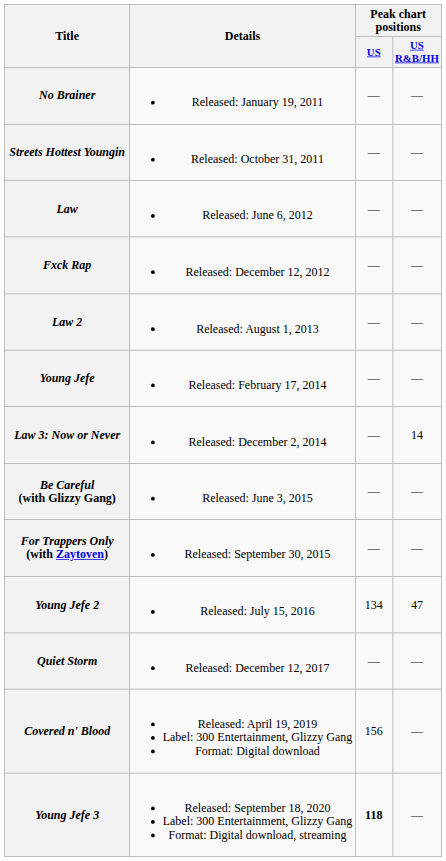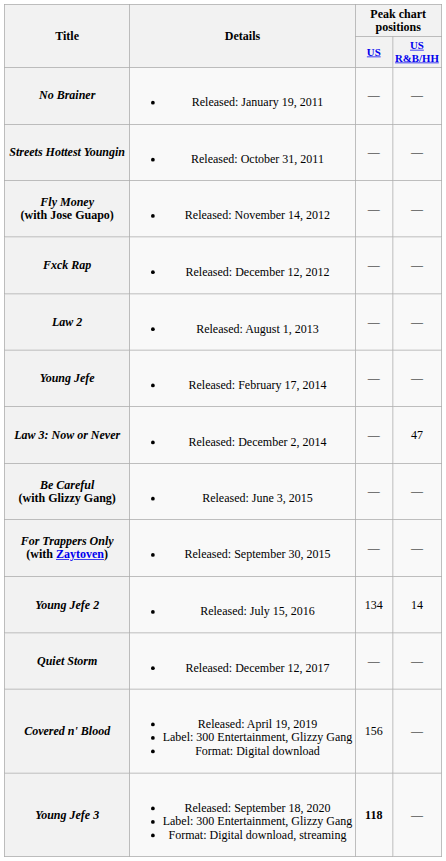- row: Law | Released: June 6, 2012 | — | —
+ row: Fly Money (with Jose Guapo) | Released: November 14, 2012 | — | —
Law 3: Now or Never | Peak chart positions / US R&B/HH: 14 -> 47
Young Jefe 2 | Peak chart positions / US R&B/HH: 47 -> 14
